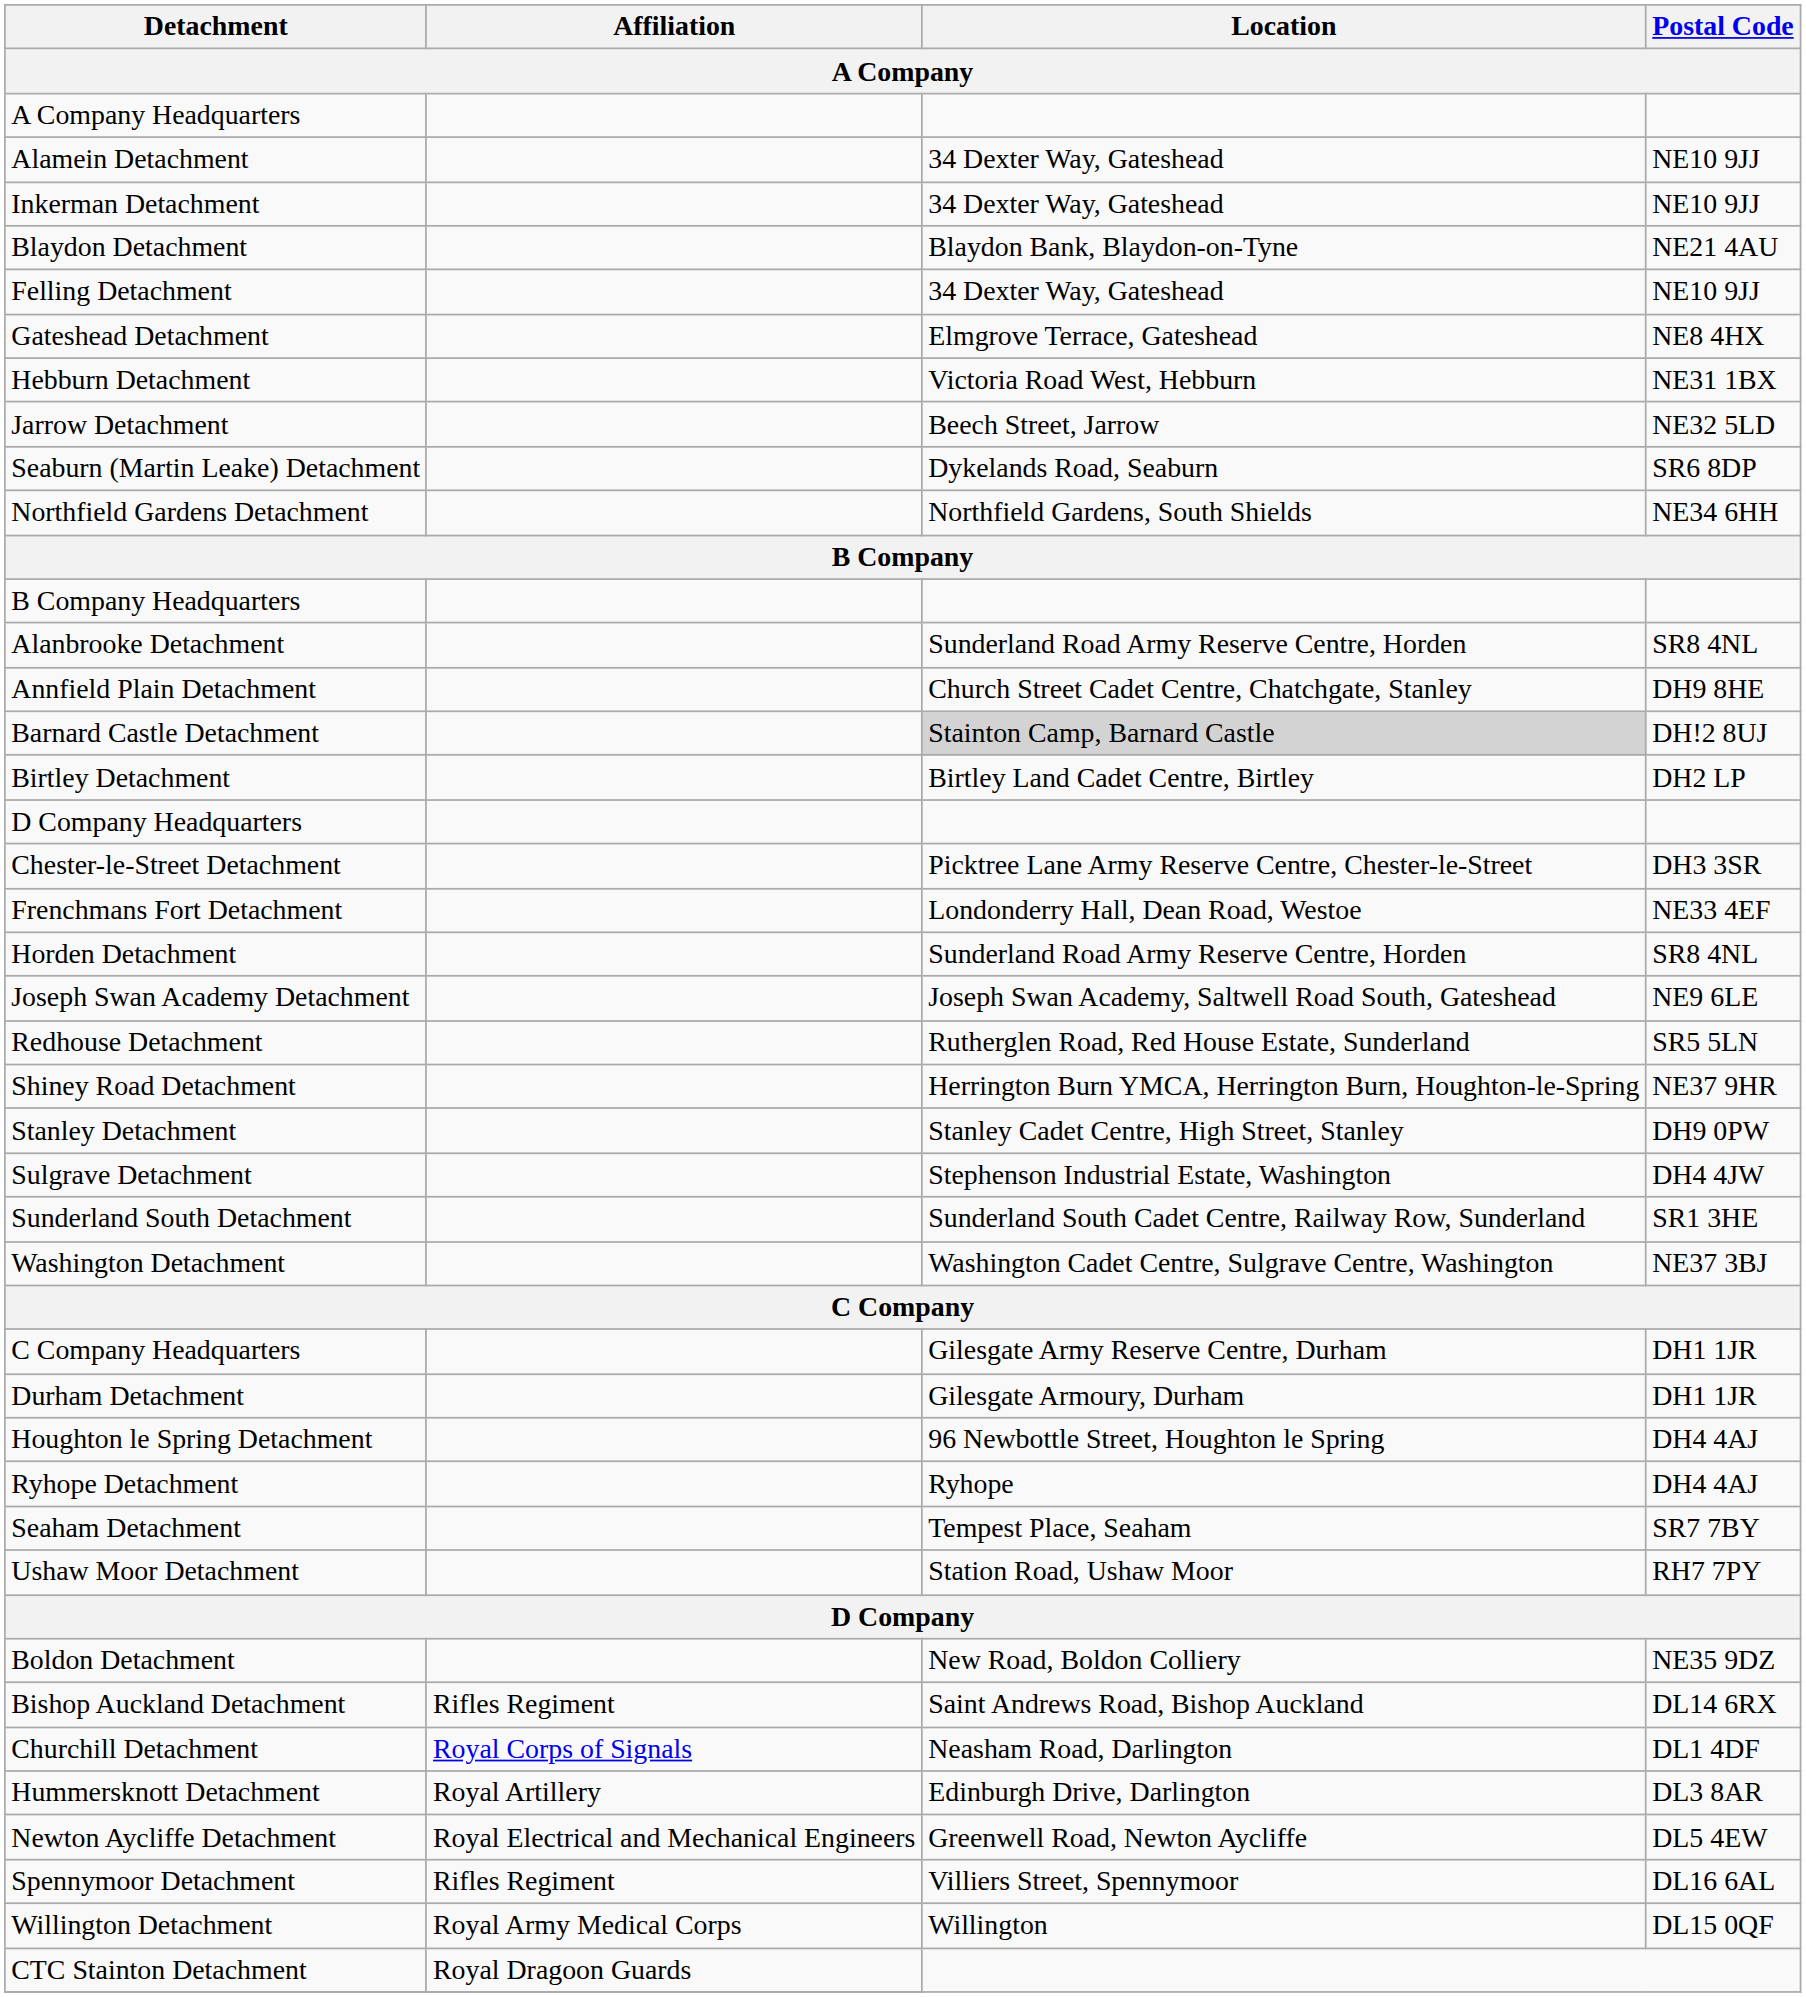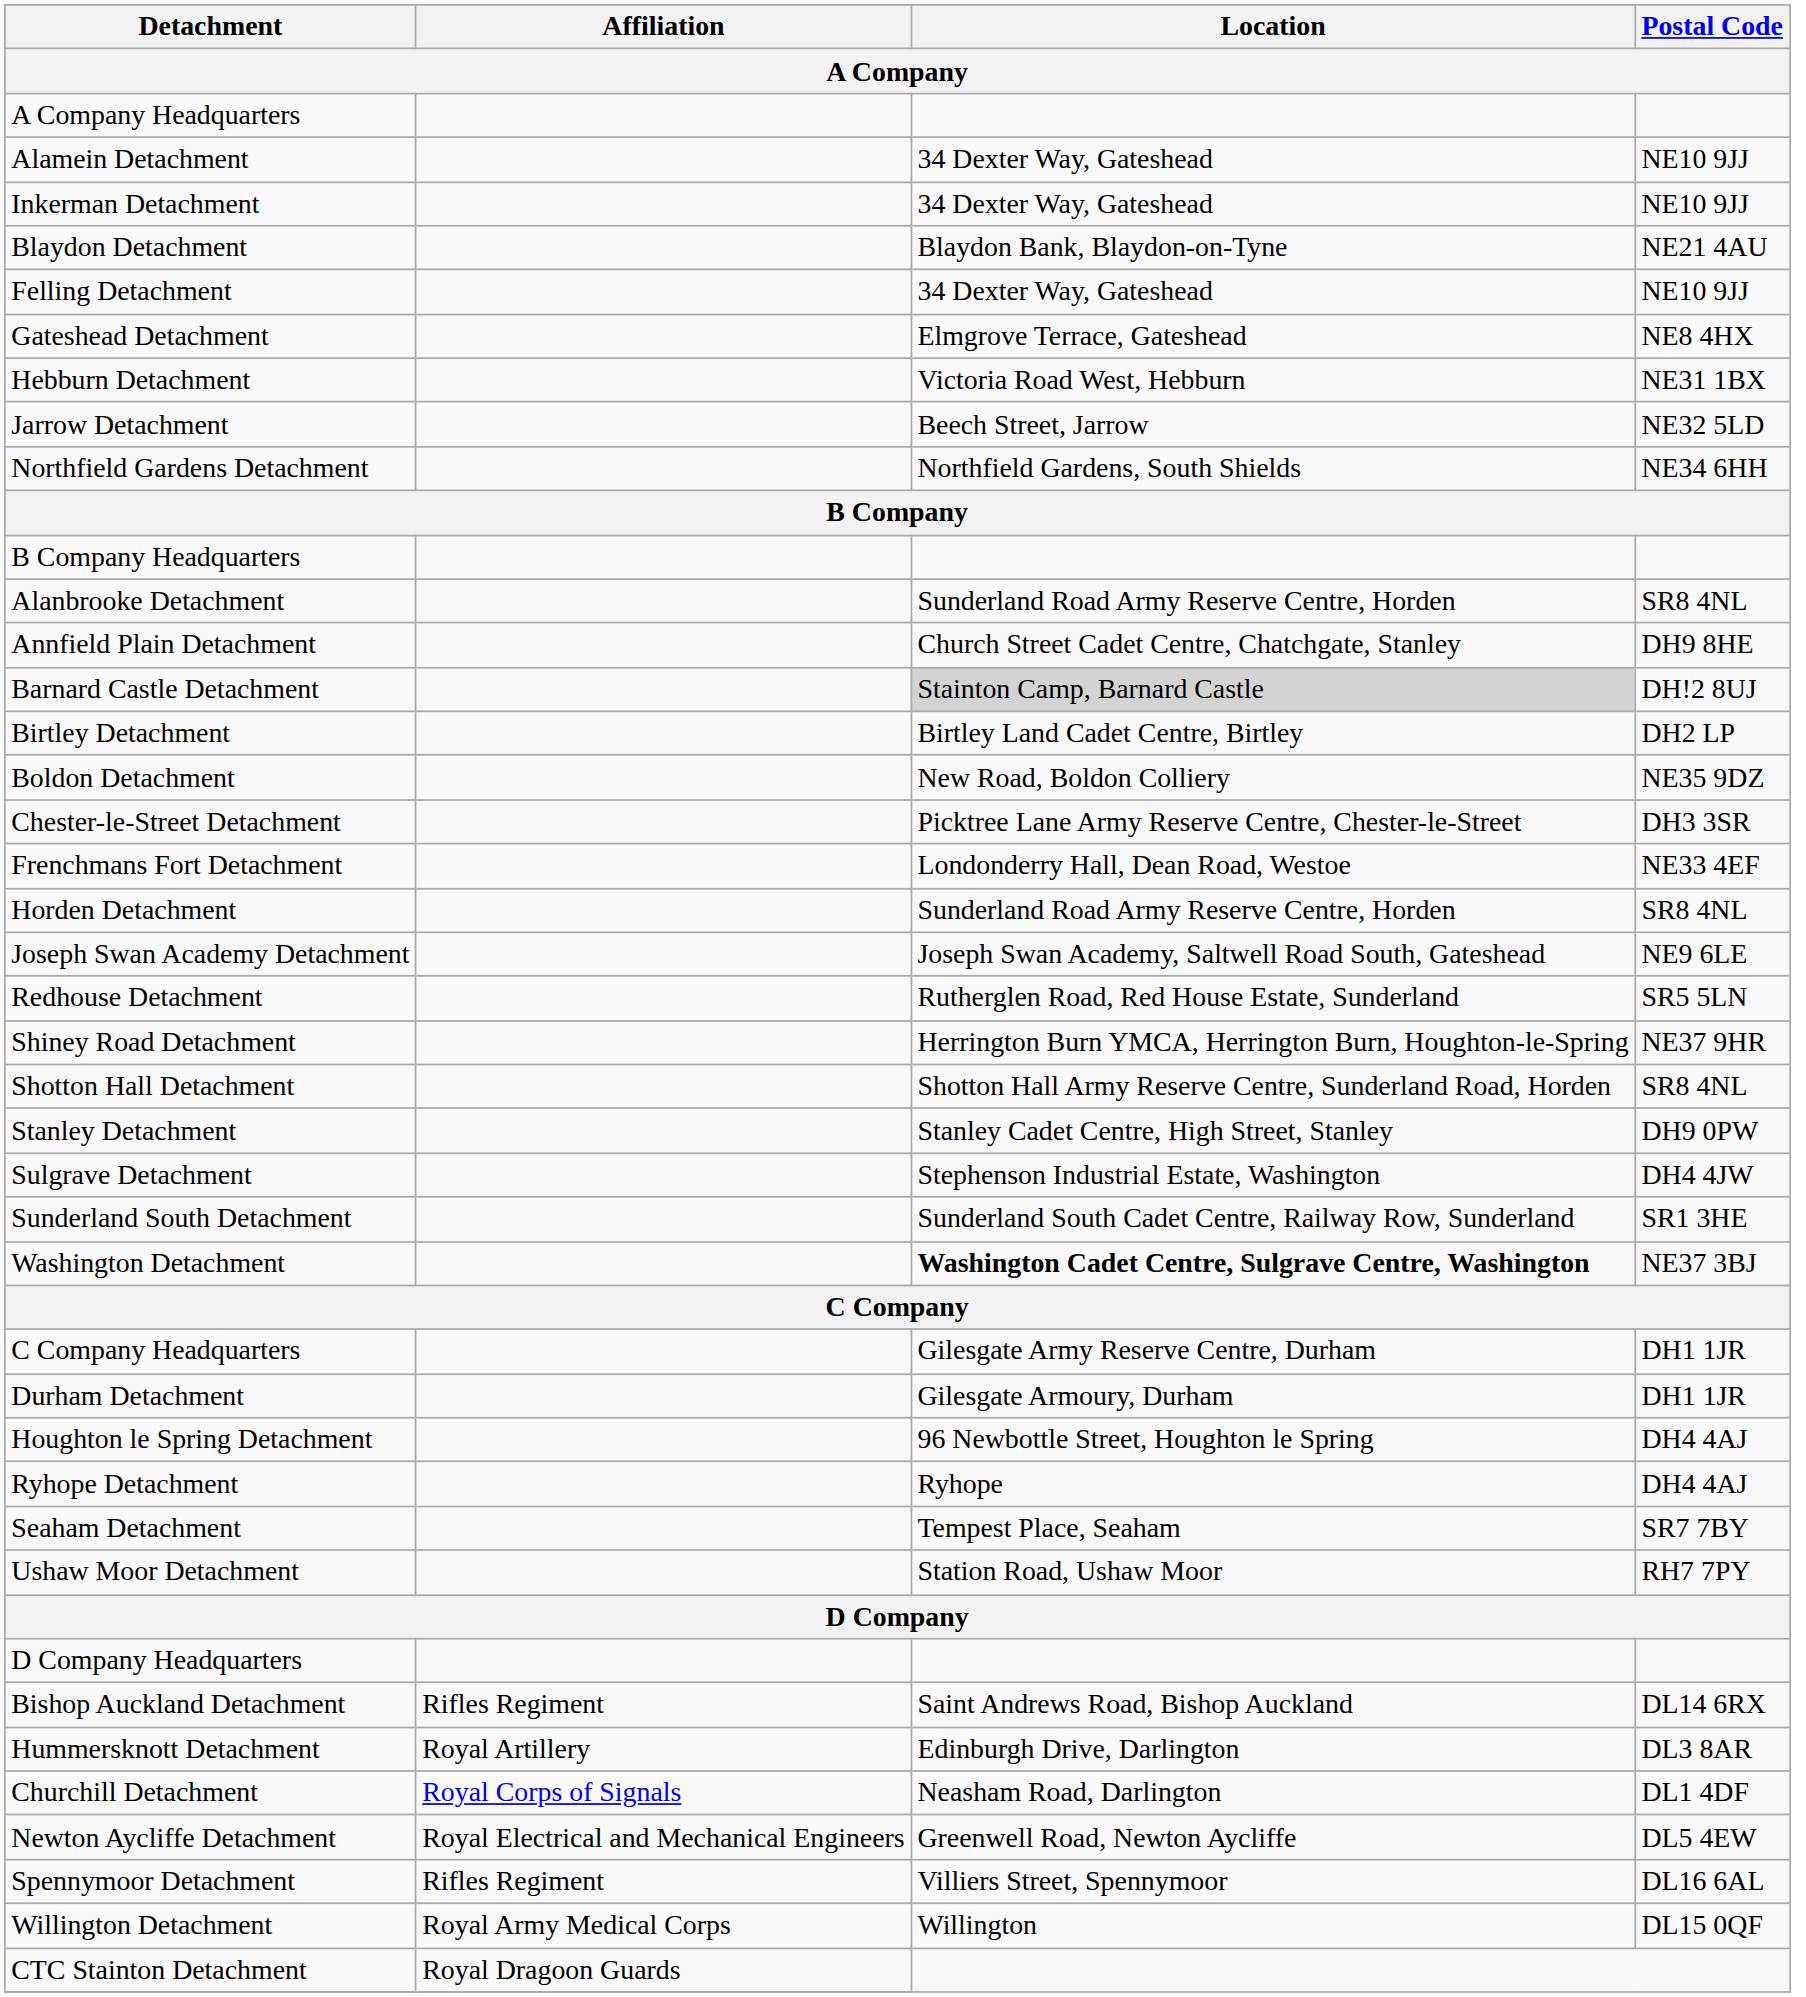- row: Seaburn (Martin Leake) Detachment | Dykelands Road, Seaburn | SR6 8DP
rows swapped: Boldon Detachment <-> D Company Headquarters
+ row: Shotton Hall Detachment | Shotton Hall Army Reserve Centre, Sunderland Road, Horden | SR8 4NL
Washington Detachment | Location: normal -> bold
rows swapped: Churchill Detachment <-> Hummersknott Detachment
